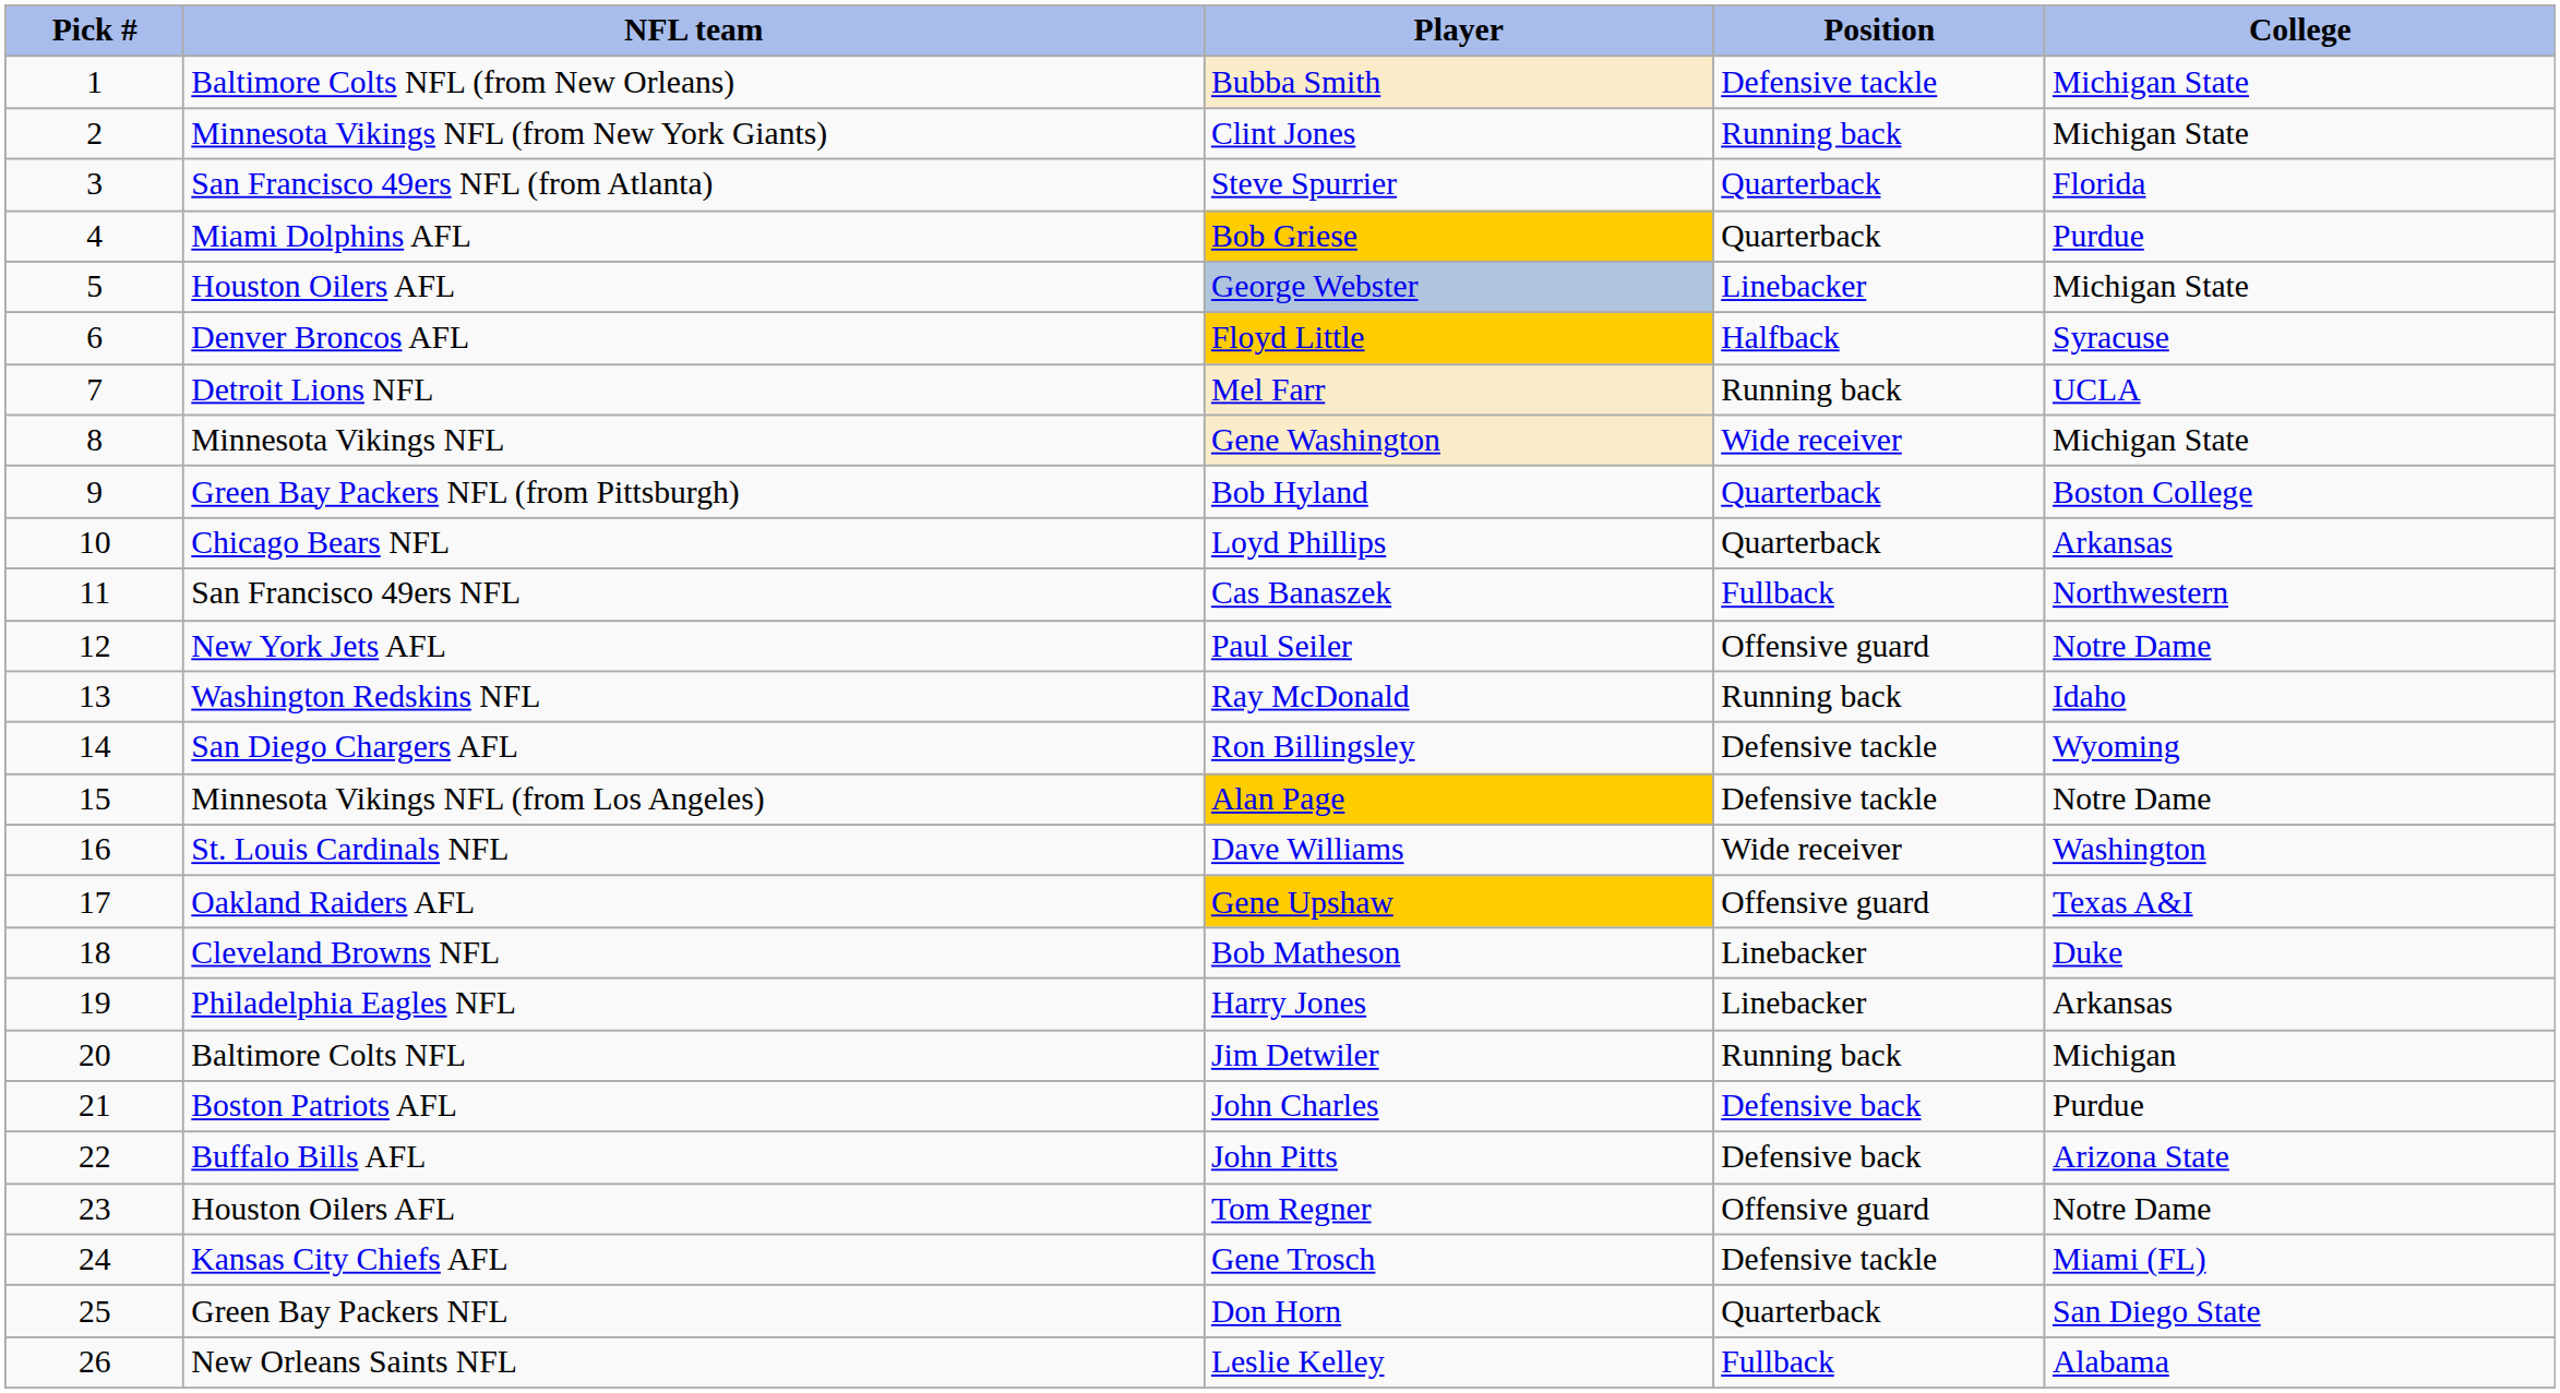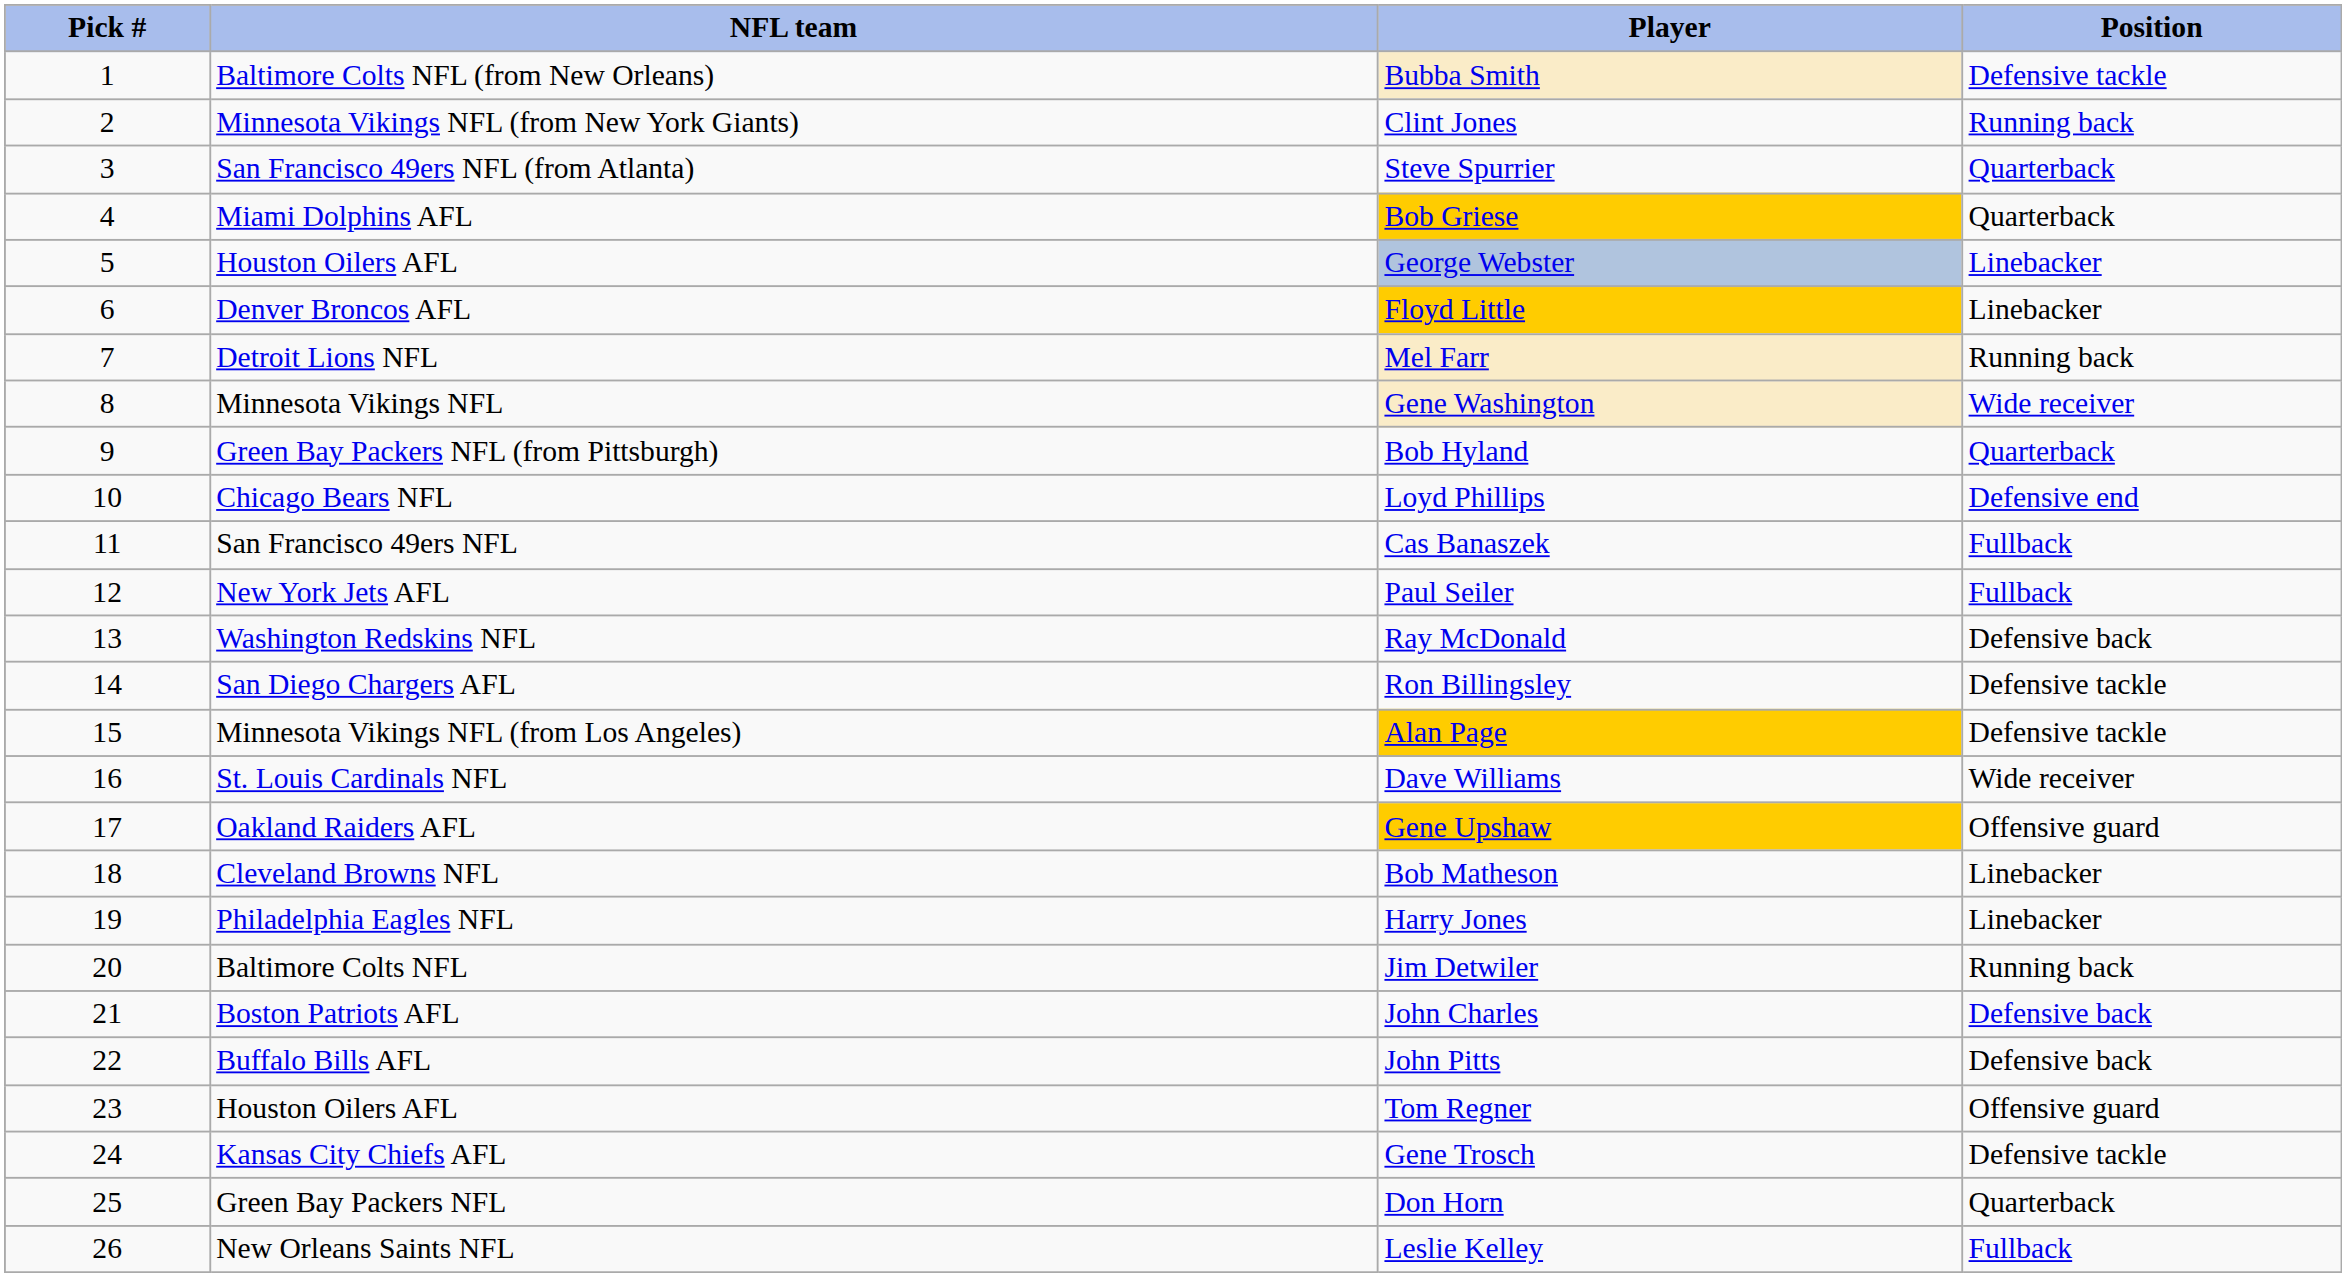- column: College | Michigan State | Michigan State | Florida | Purdue | Michigan State | Syracuse | UCLA | Michigan State | Boston College | Arkansas | Northwestern | Notre Dame | Idaho | Wyoming | Notre Dame | Washington | Texas A&I | Duke | Arkansas | Michigan | Purdue | Arizona State | Notre Dame | Miami (FL) | San Diego State | Alabama
Floyd Little | Position: Halfback -> Linebacker
Loyd Phillips | Position: Quarterback -> Defensive end
Paul Seiler | Position: Offensive guard -> Fullback
Ray McDonald | Position: Running back -> Defensive back
